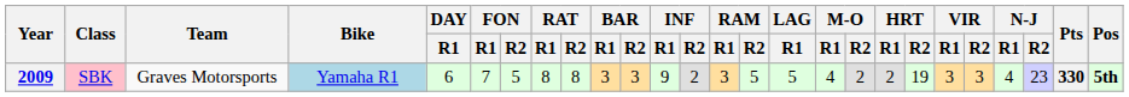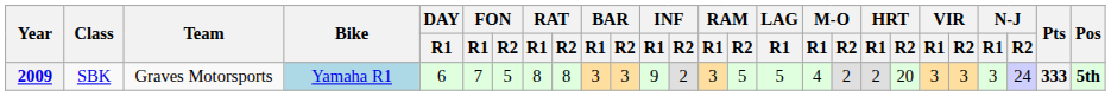2009 | Class: pink background -> no background
2009 | HRT / R2: 19 -> 20
2009 | N-J / R1: 4 -> 3
2009 | N-J / R2: 23 -> 24
2009 | Pts: 330 -> 333
